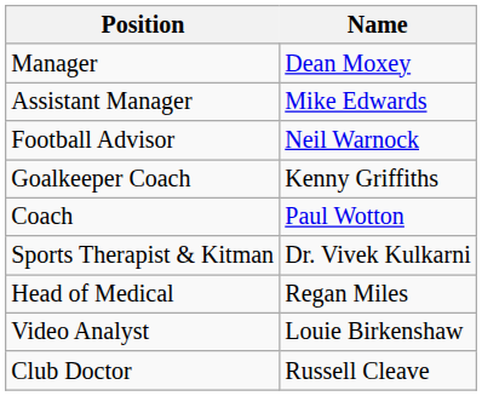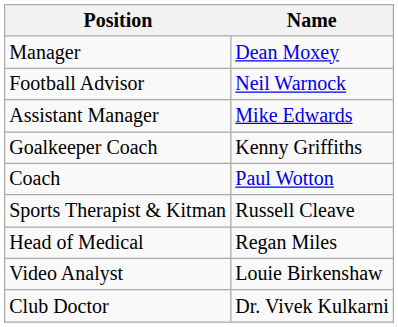rows swapped: Assistant Manager <-> Football Advisor
Sports Therapist & Kitman | Name: Dr. Vivek Kulkarni -> Russell Cleave
Club Doctor | Name: Russell Cleave -> Dr. Vivek Kulkarni
